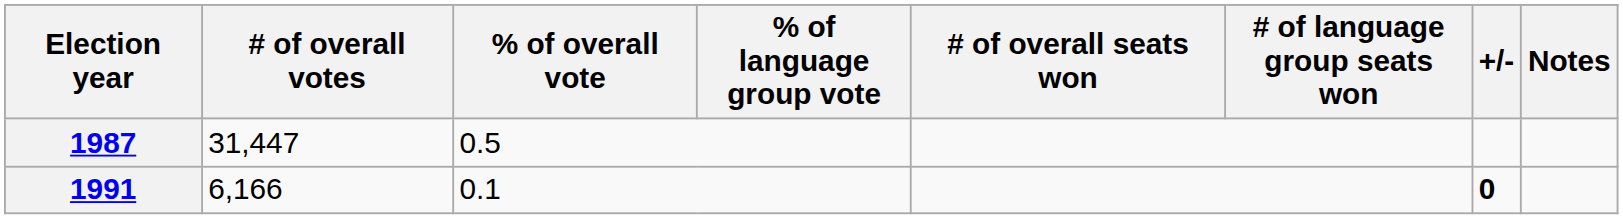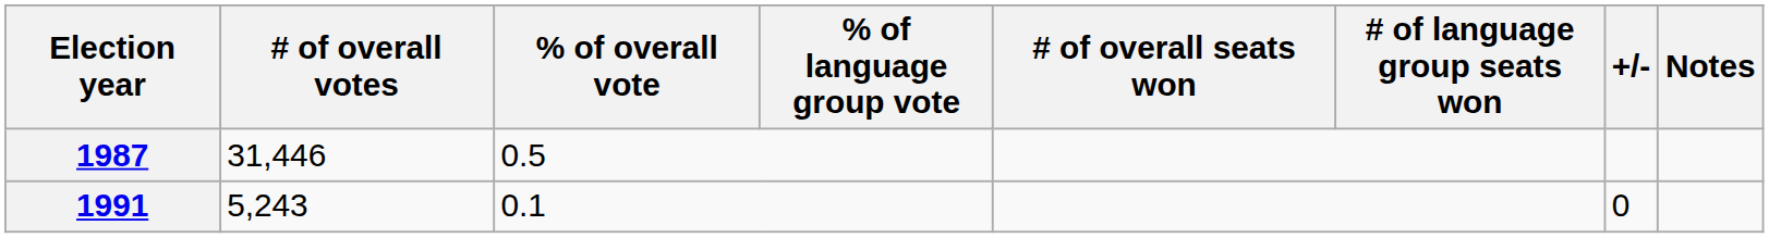1987 | # of overall votes: 31,447 -> 31,446
1991 | # of overall votes: 6,166 -> 5,243
1991 | +/-: bold -> normal
